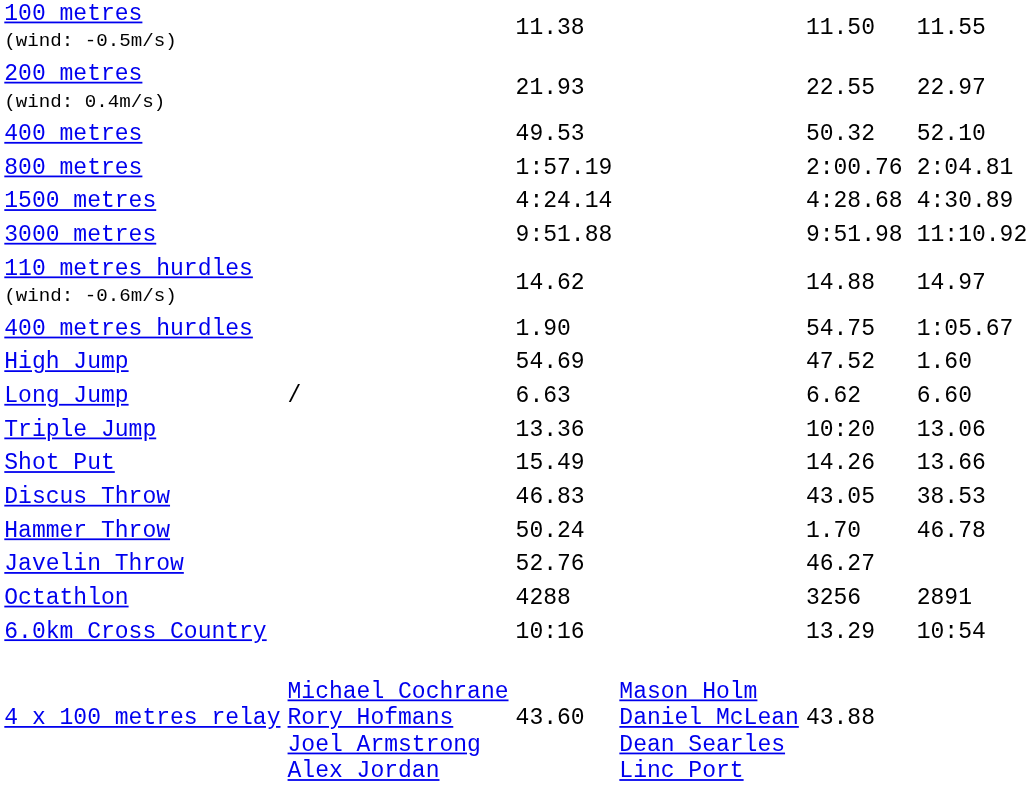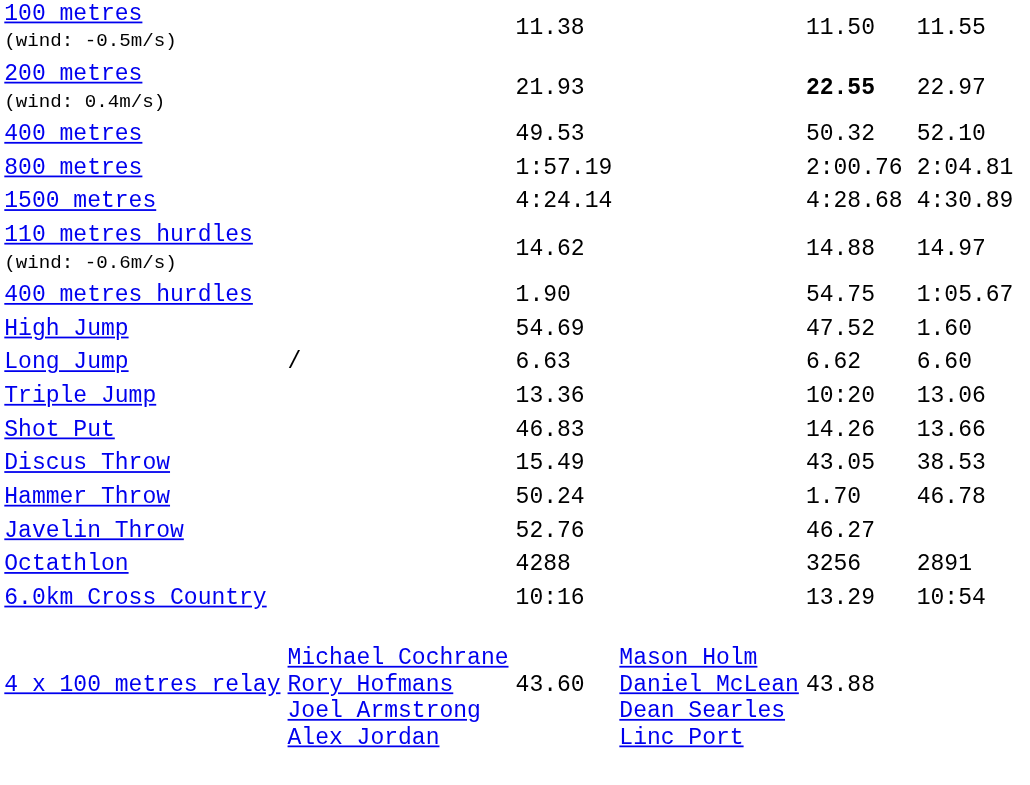200 metres (wind: 0.4m/s) | column 5: normal -> bold
- row: 3000 metres | 9:51.88 | 9:51.98 | 11:10.92
Shot Put | column 3: 15.49 -> 46.83
Discus Throw | column 3: 46.83 -> 15.49
